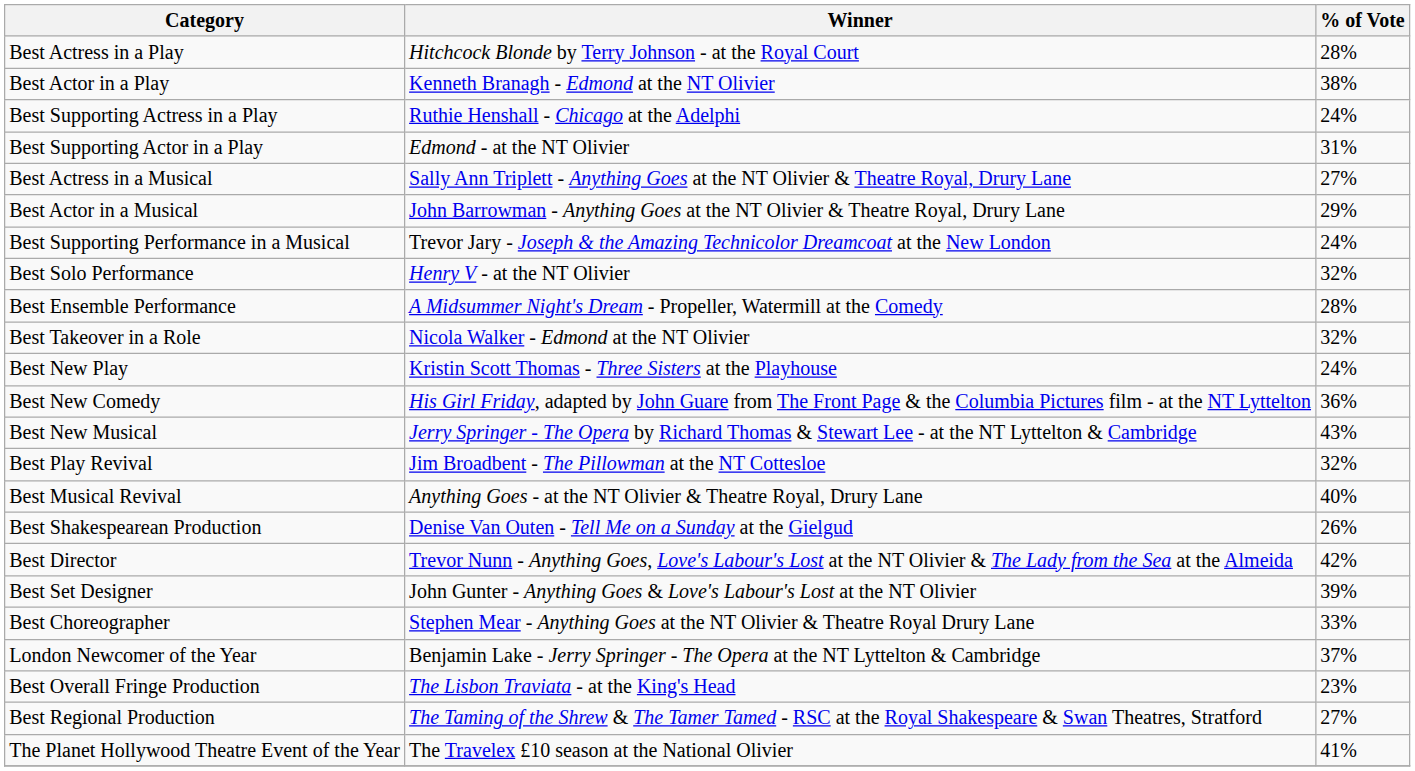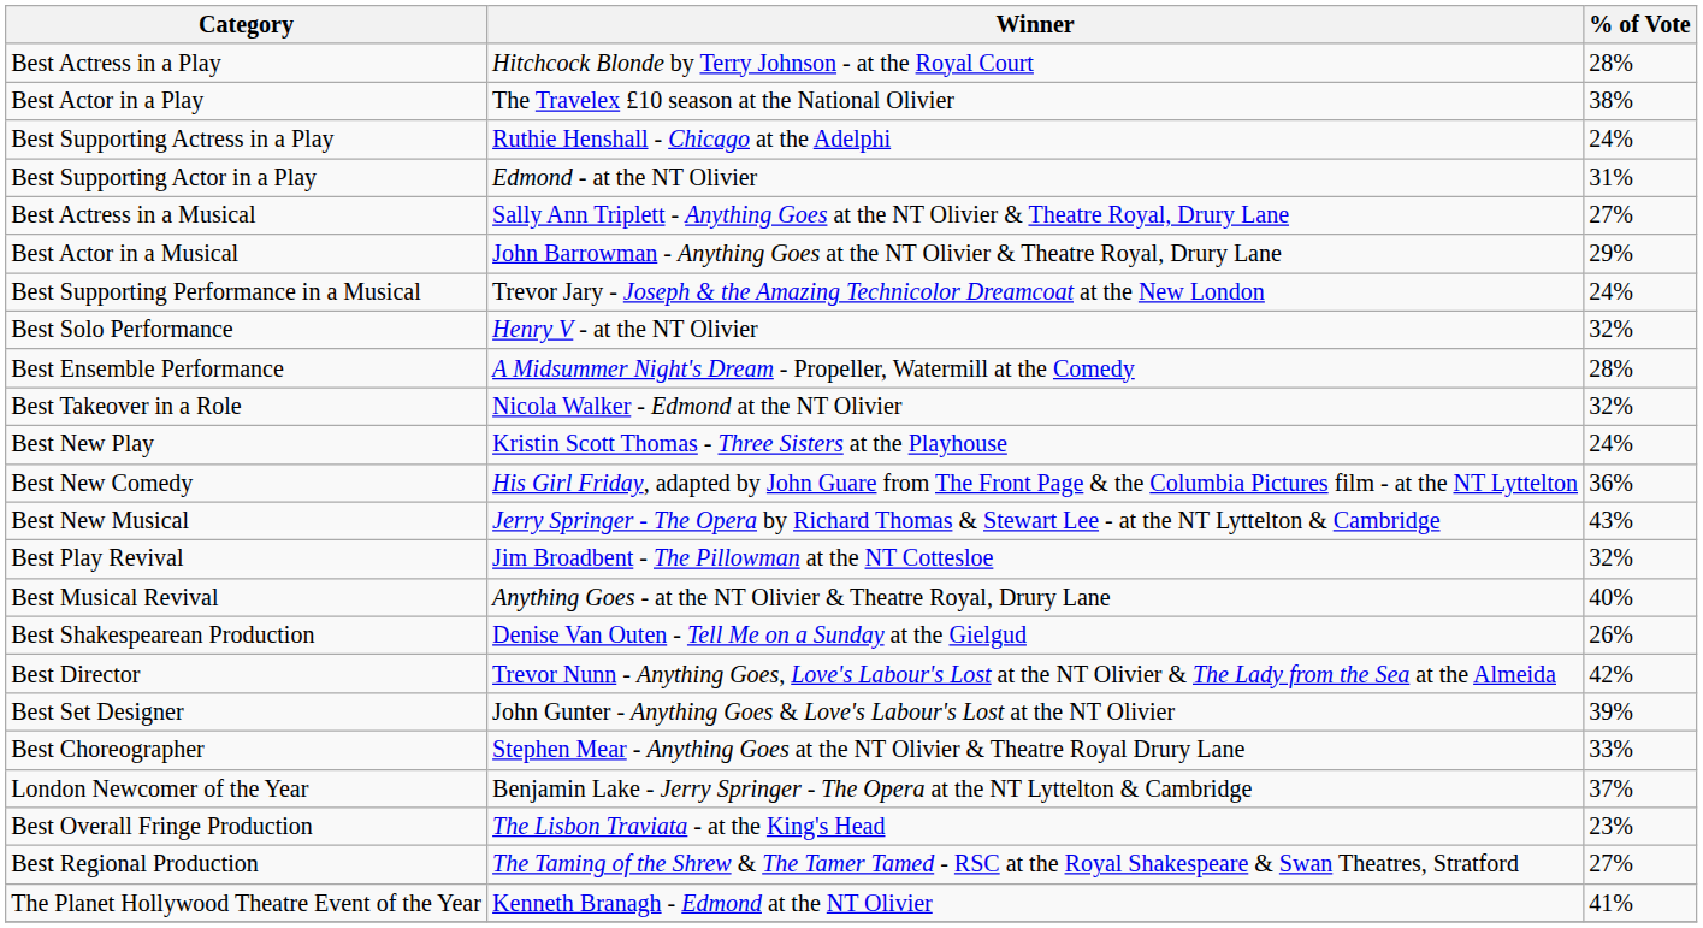Best Actor in a Play | Winner: Kenneth Branagh - Edmond at the NT Olivier -> The Travelex £10 season at the National Olivier
The Planet Hollywood Theatre Event of the Year | Winner: The Travelex £10 season at the National Olivier -> Kenneth Branagh - Edmond at the NT Olivier
